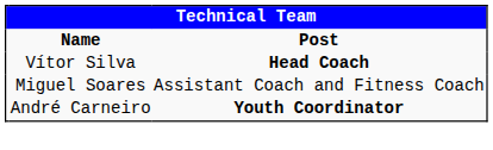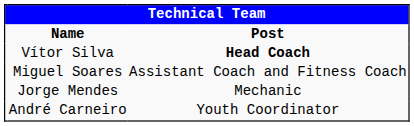+ row: Jorge Mendes | Mechanic
André Carneiro | Post: bold -> normal
